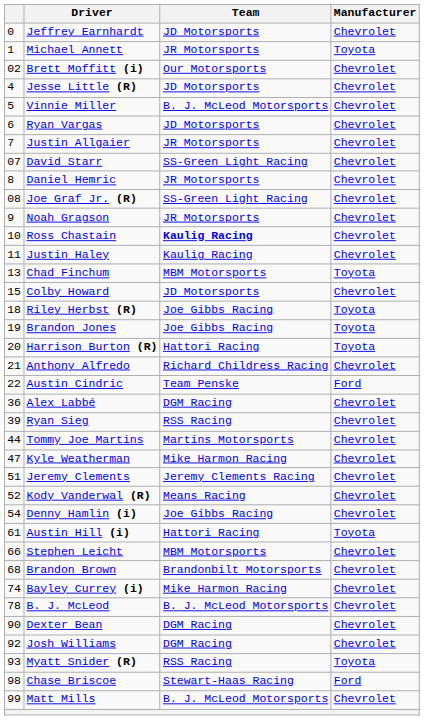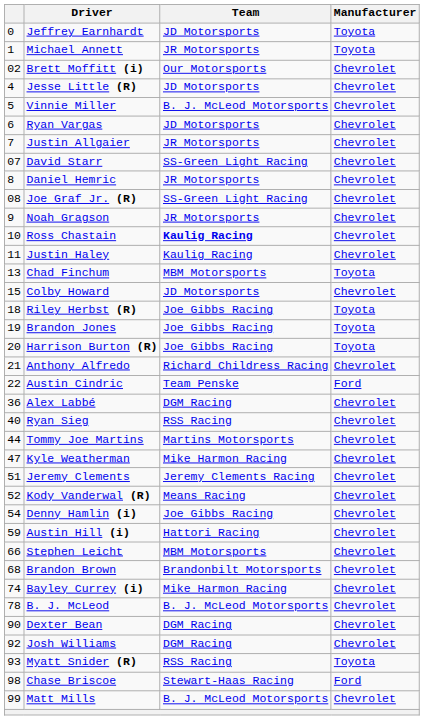Jeffrey Earnhardt | Manufacturer: Chevrolet -> Toyota
Harrison Burton (R) | Team: Hattori Racing -> Joe Gibbs Racing
Ryan Sieg | column 1: 39 -> 40
Austin Hill (i) | column 1: 61 -> 59
Austin Hill (i) | Manufacturer: Toyota -> Chevrolet
